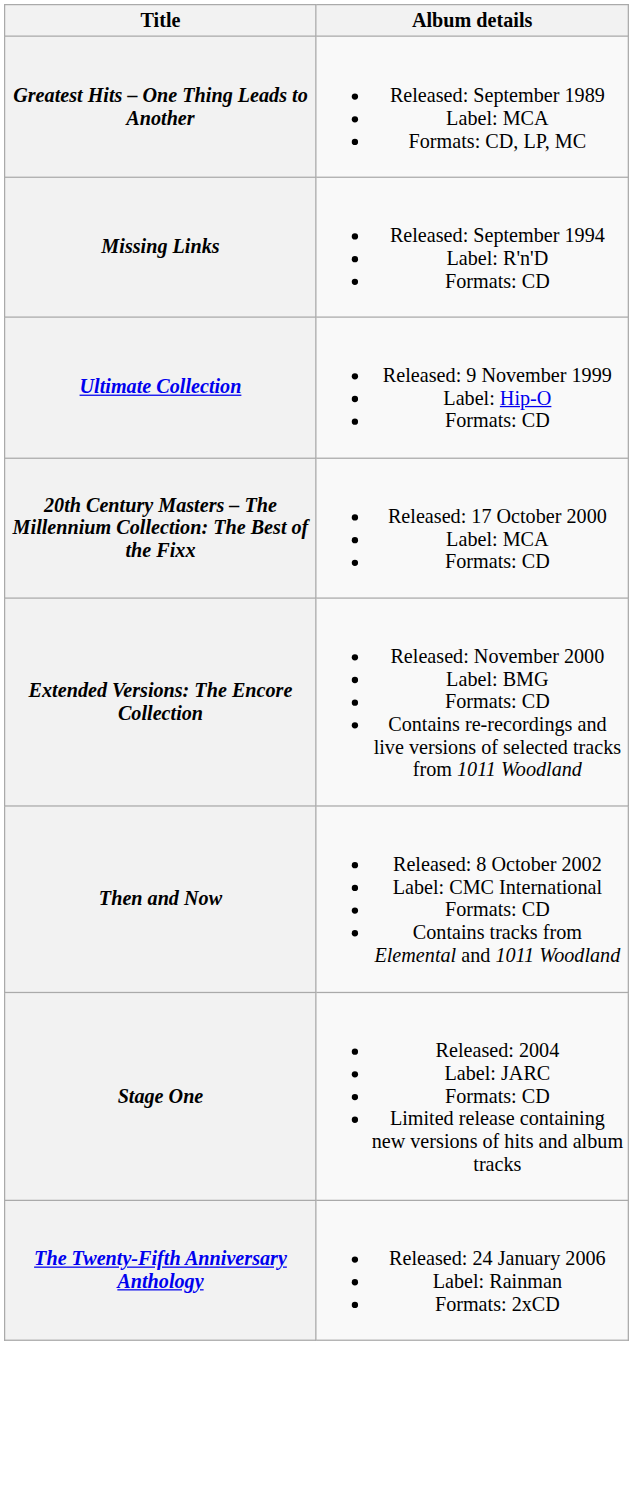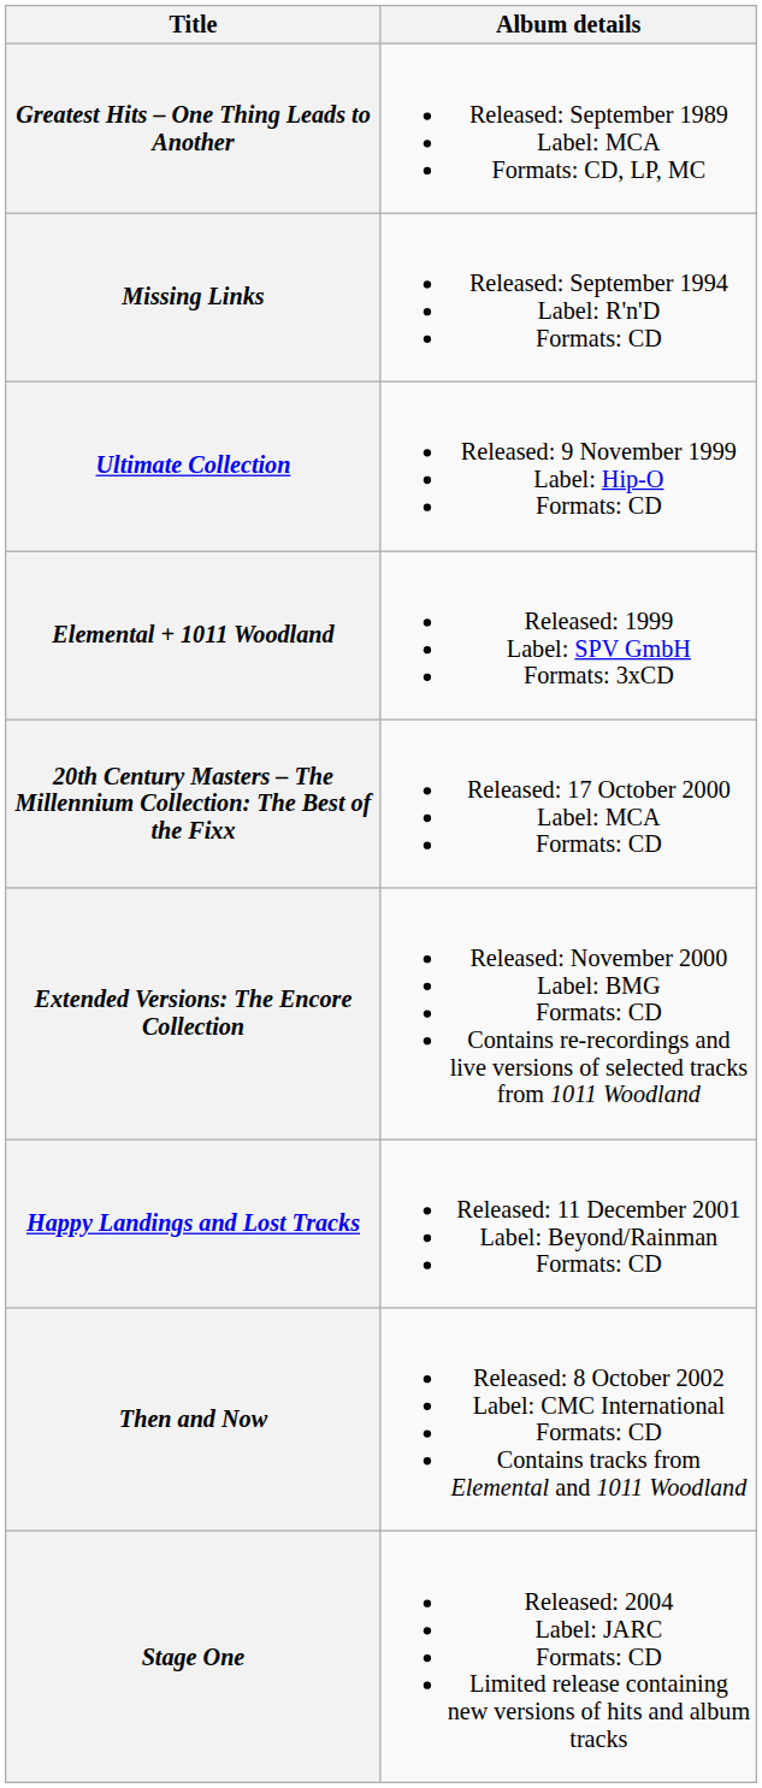+ row: Elemental + 1011 Woodland | Released: 1999 Label: SPV GmbH Formats: 3xCD
+ row: Happy Landings and Lost Tracks | Released: 11 December 2001 Label: Beyond/Rainman Formats: CD
- row: The Twenty-Fifth Anniversary Anthology | Released: 24 January 2006 Label: Rainman Formats: 2xCD
